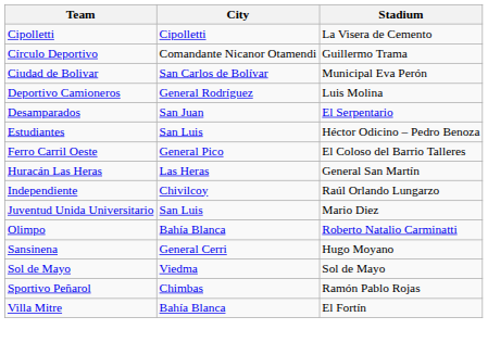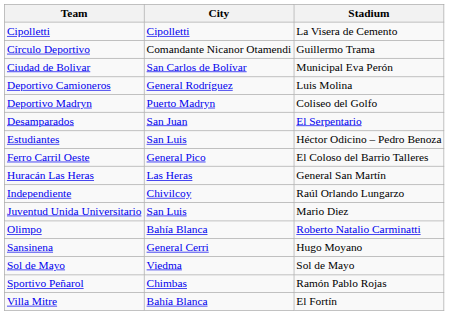+ row: Deportivo Madryn | Puerto Madryn | Coliseo del Golfo
